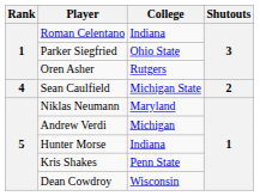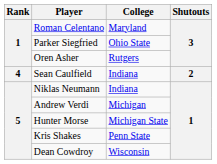Roman Celentano | College: Indiana -> Maryland
Sean Caulfield | College: Michigan State -> Indiana
Niklas Neumann | College: Maryland -> Indiana
Hunter Morse | College: Indiana -> Michigan State
